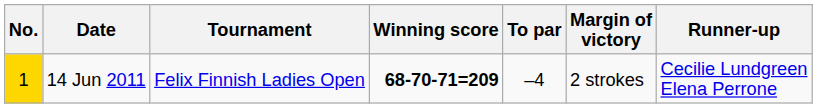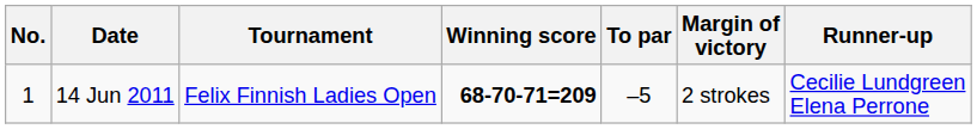14 Jun 2011 | No.: gold background -> no background
14 Jun 2011 | To par: –4 -> –5
